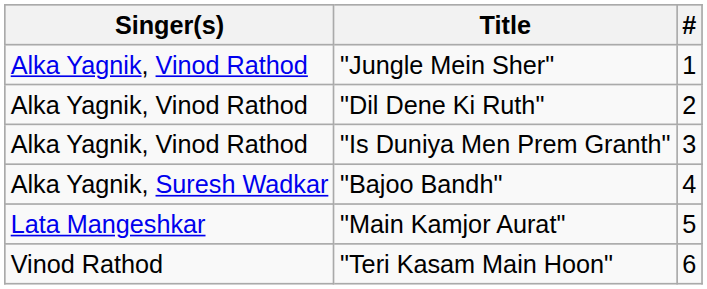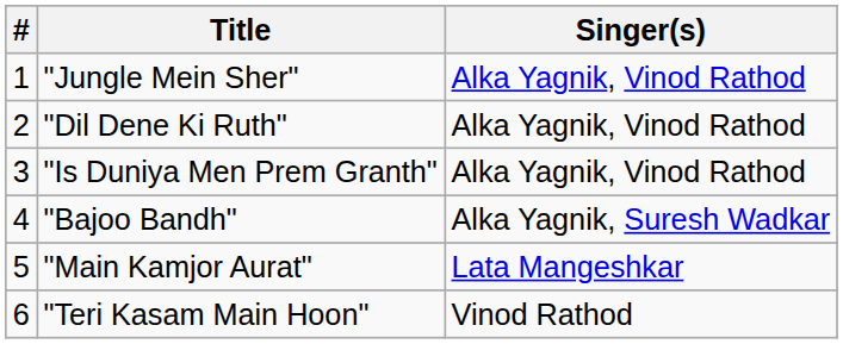columns swapped: # <-> Singer(s)
